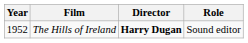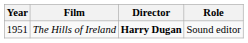The Hills of Ireland | Year: 1952 -> 1951
